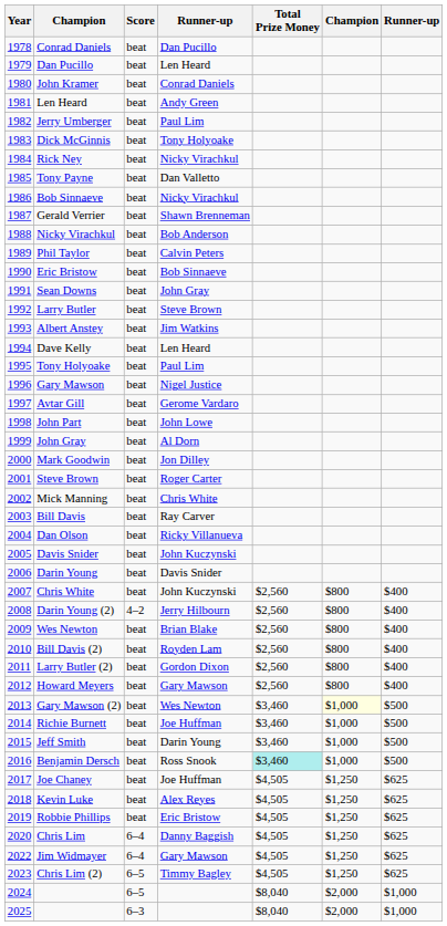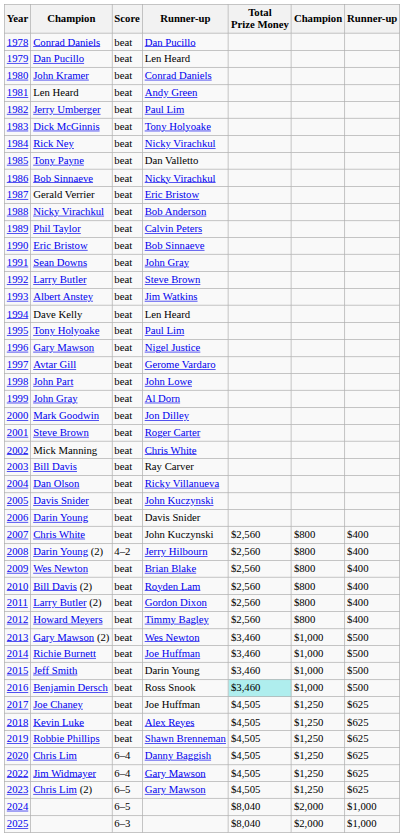Gerald Verrier | column 4: Shawn Brenneman -> Eric Bristow
Howard Meyers | column 4: Gary Mawson -> Timmy Bagley
Gary Mawson (2) | column 6: lightyellow background -> no background
Robbie Phillips | column 4: Eric Bristow -> Shawn Brenneman
Chris Lim (2) | column 4: Timmy Bagley -> Gary Mawson
